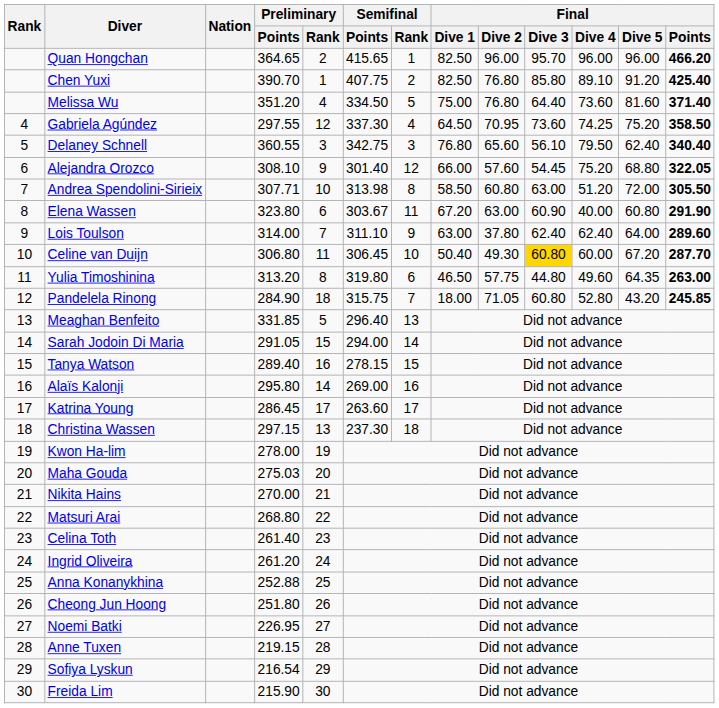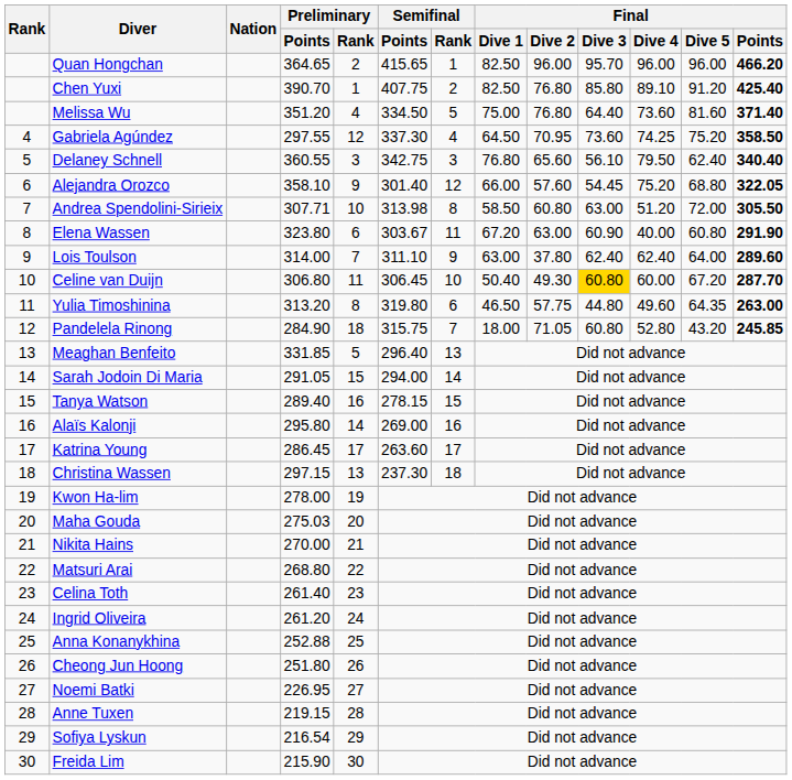Alejandra Orozco | Preliminary / Points: 308.10 -> 358.10
